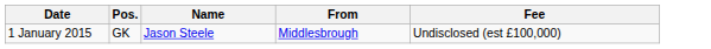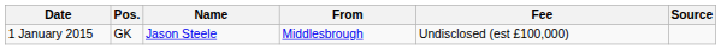+ column: Source
